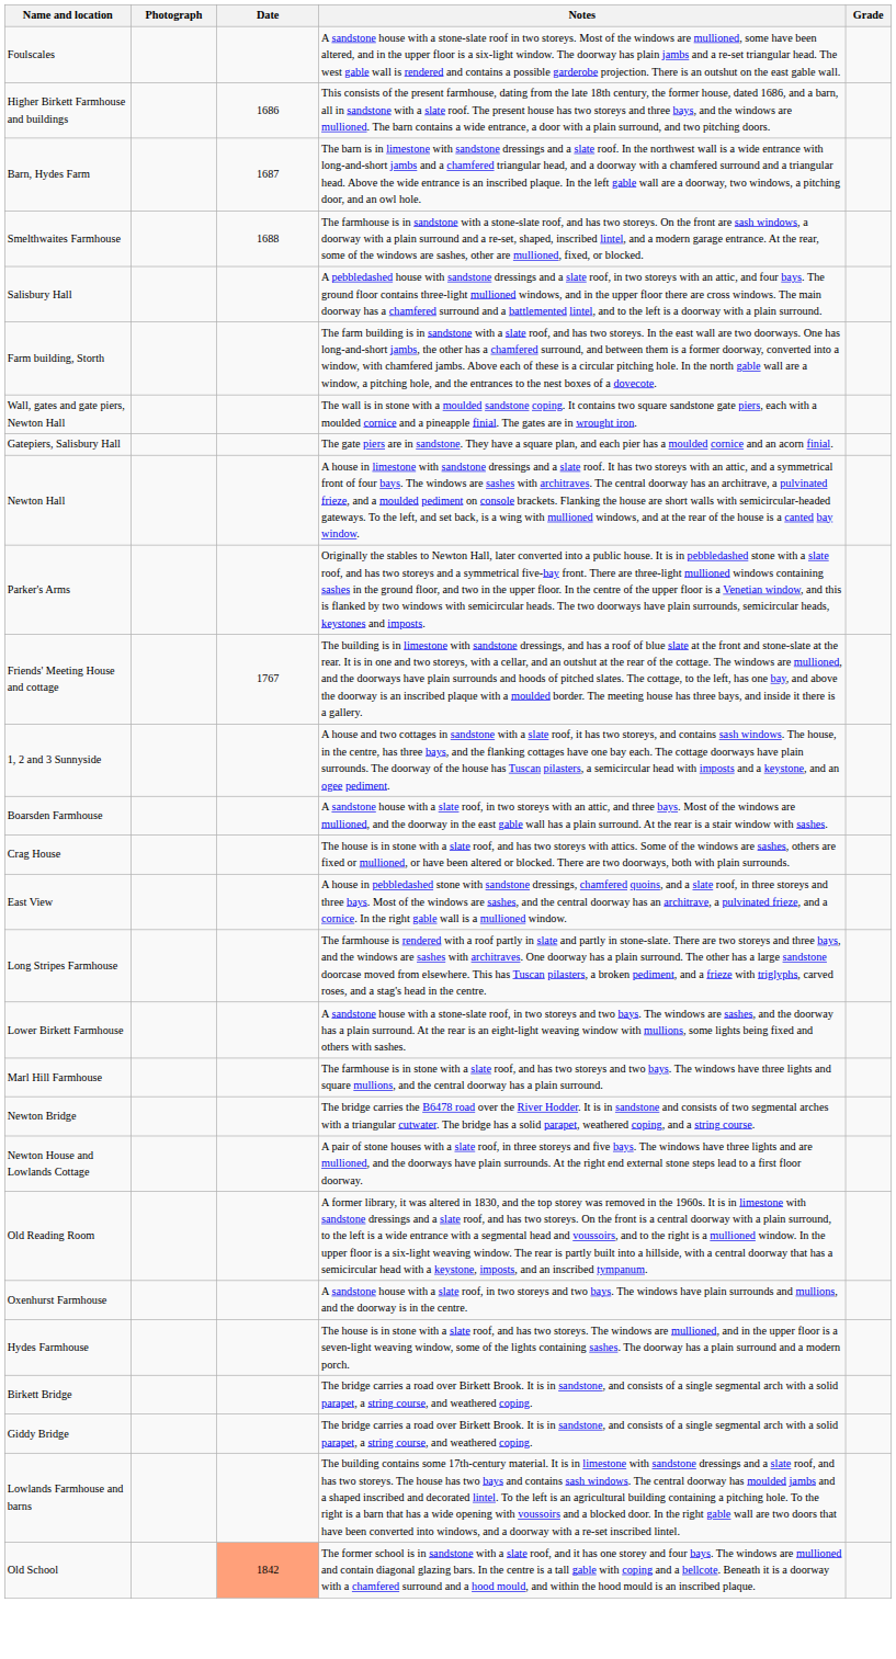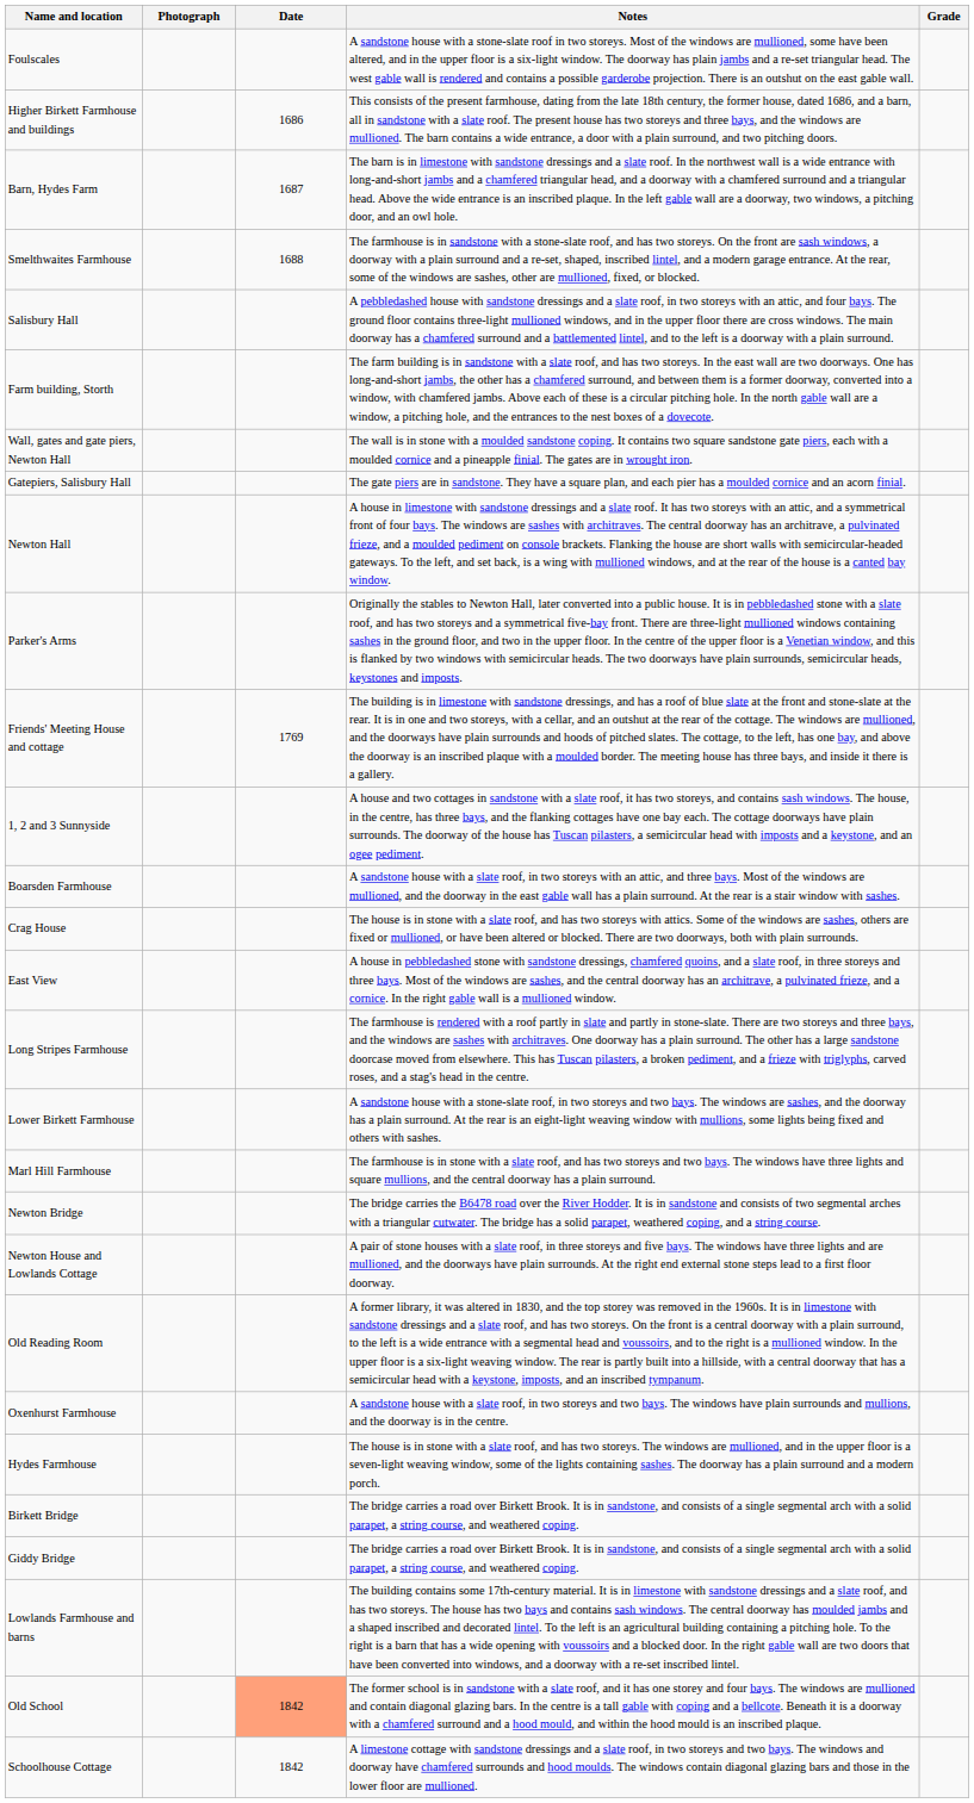Friends' Meeting House and cottage | Date: 1767 -> 1769
+ row: Schoolhouse Cottage | 1842 | A limestone cottage with sandstone dressings and a slate roof, in two storeys and two bays. The windows and doorway have chamfered surrounds and hood moulds. The windows contain diagonal glazing bars and those in the lower floor are mullioned.
